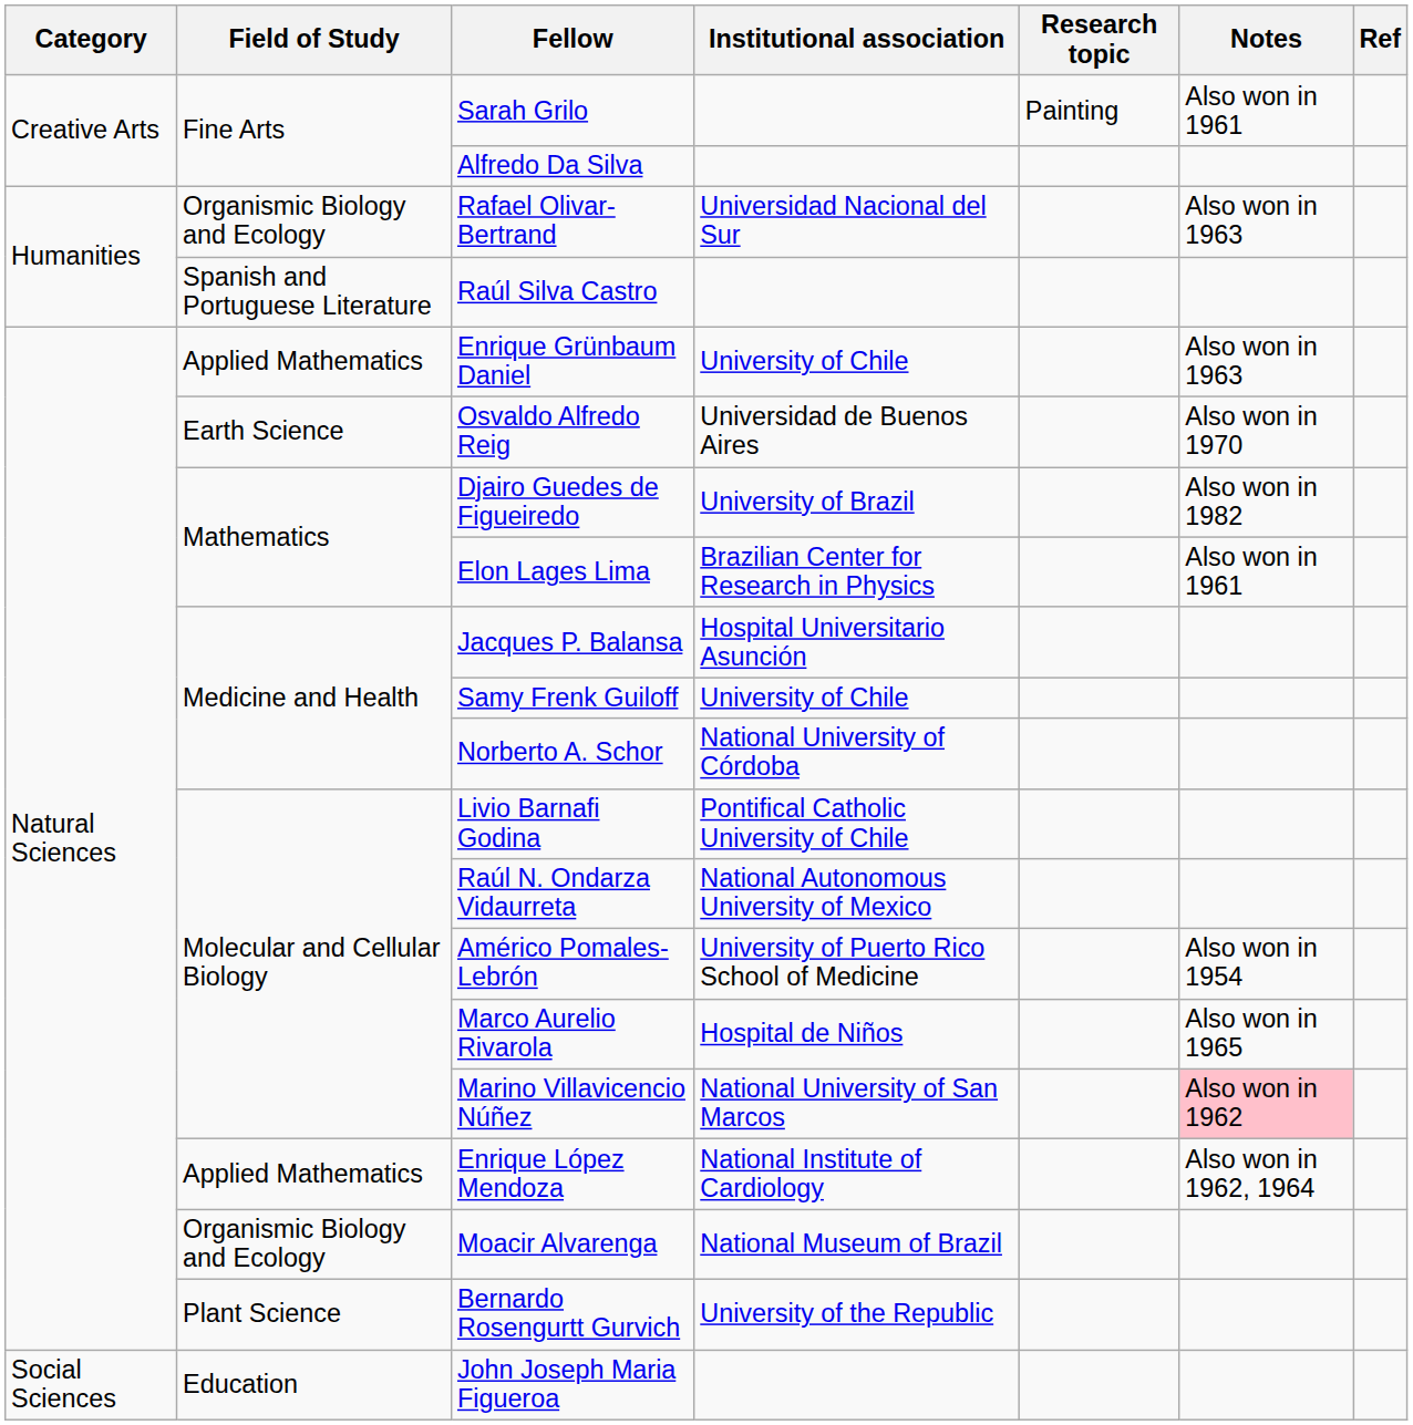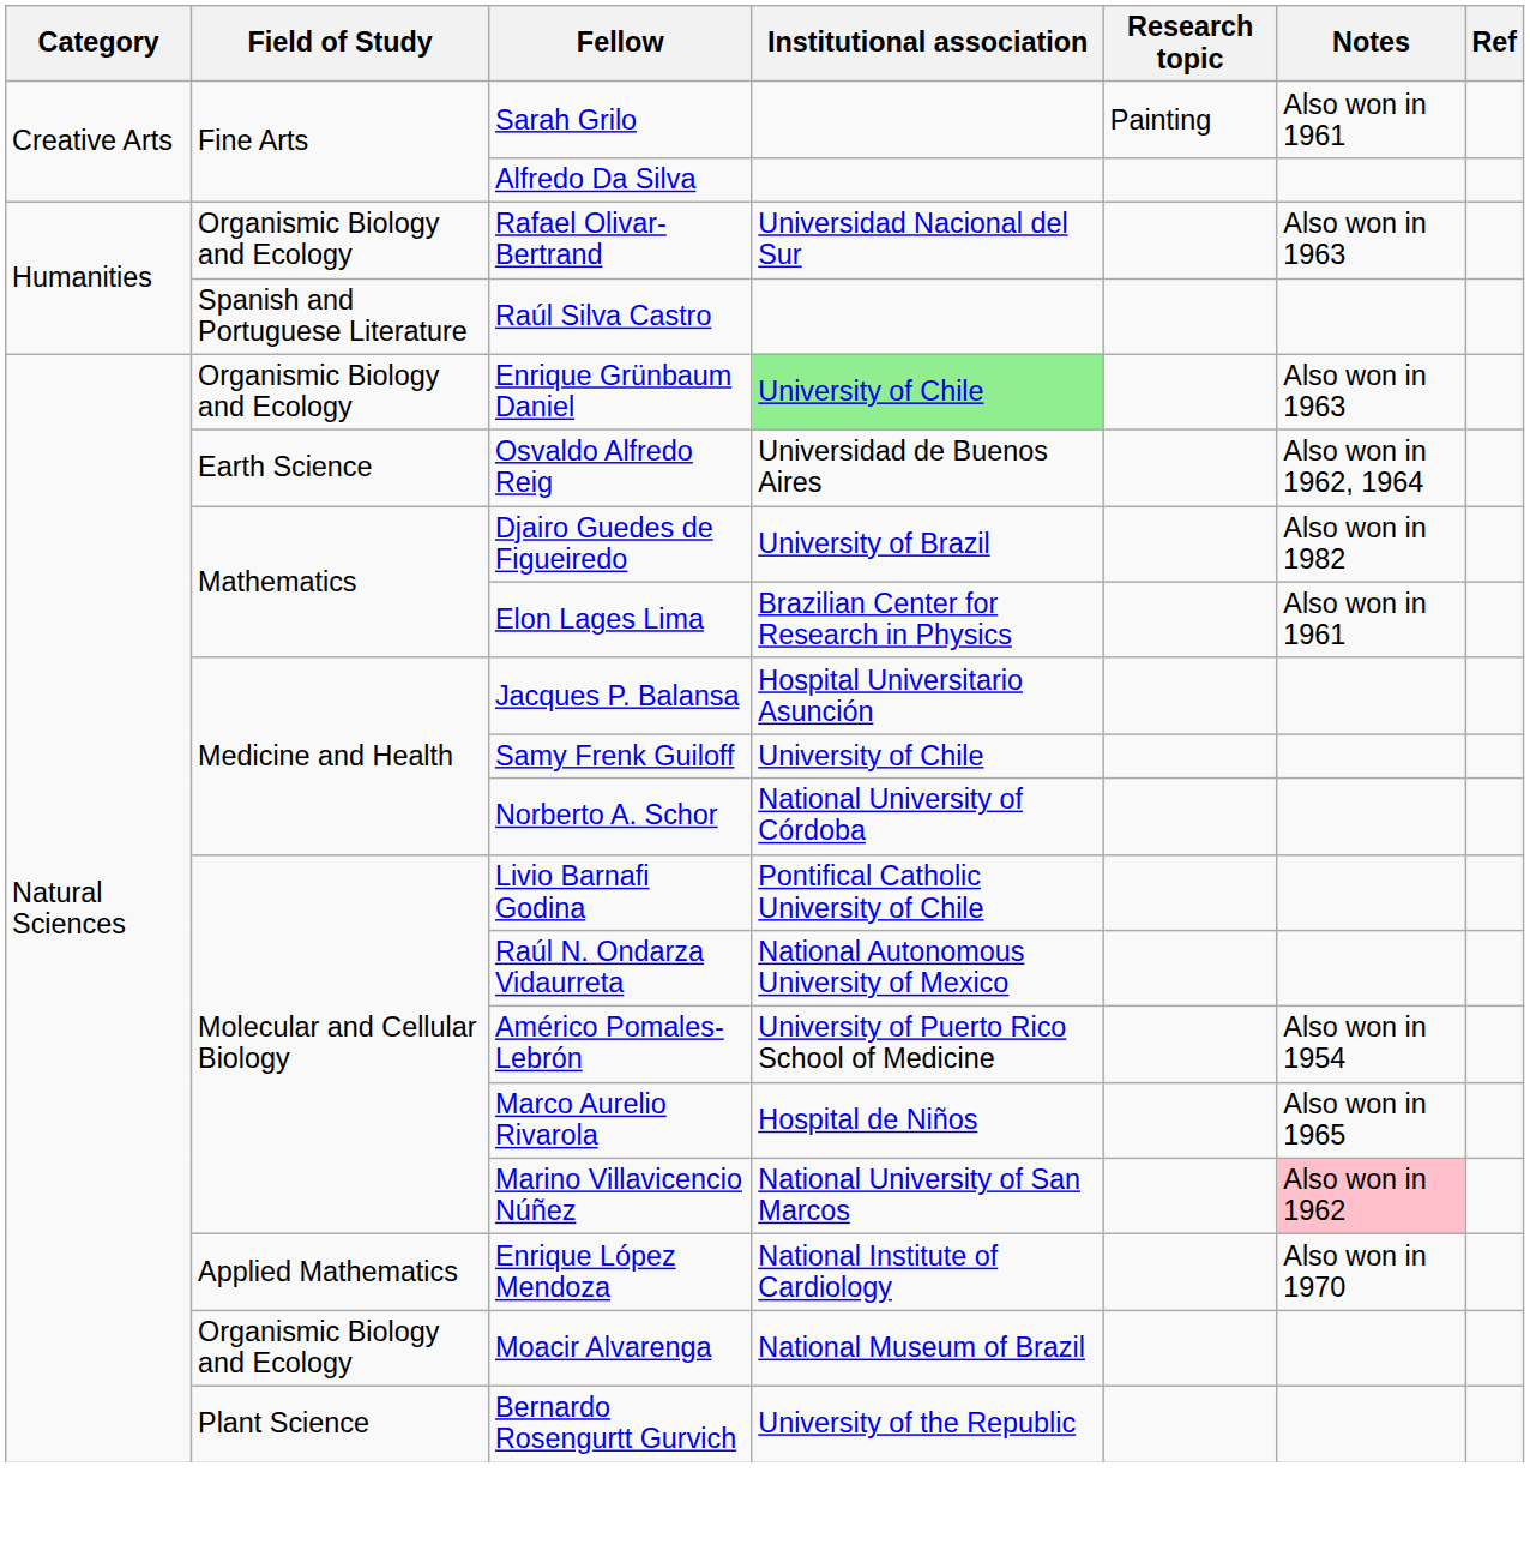Enrique Grünbaum Daniel | Field of Study: Applied Mathematics -> Organismic Biology and Ecology
Enrique Grünbaum Daniel | Institutional association: no background -> lightgreen background
Osvaldo Alfredo Reig | Notes: Also won in 1970 -> Also won in 1962, 1964
Enrique López Mendoza | Notes: Also won in 1962, 1964 -> Also won in 1970
- row: Social Sciences | Education | John Joseph Maria Figueroa
